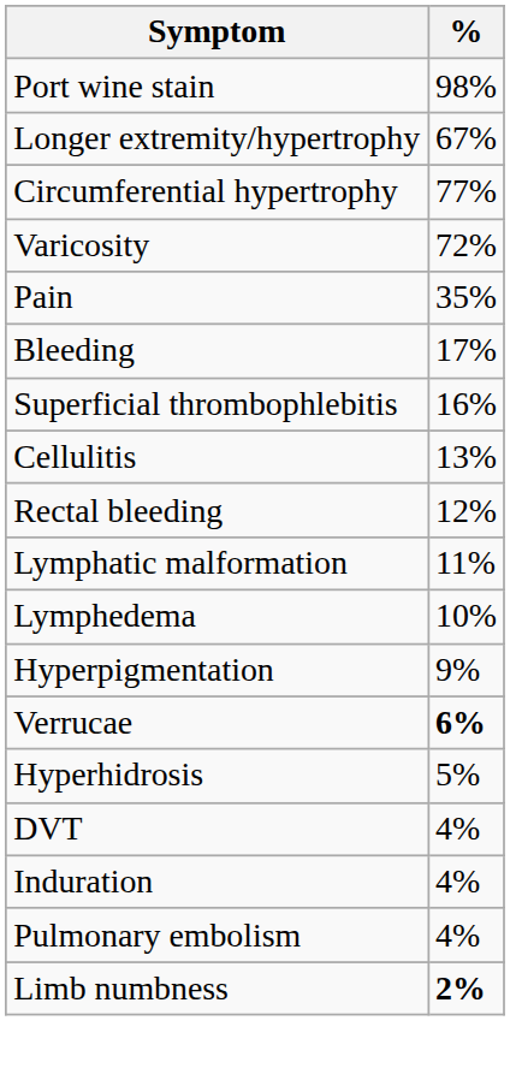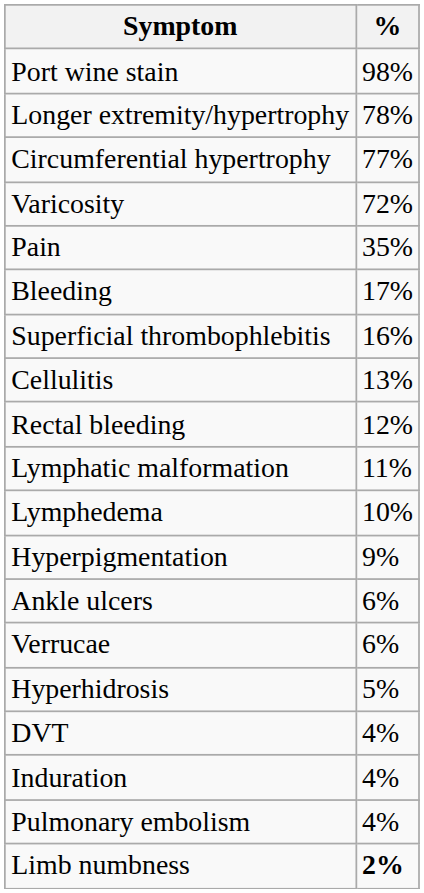Longer extremity/hypertrophy | %: 67% -> 78%
+ row: Ankle ulcers | 6%
Verrucae | %: bold -> normal
